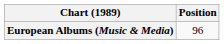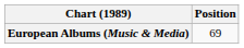European Albums (Music & Media) | Position: 96 -> 69
